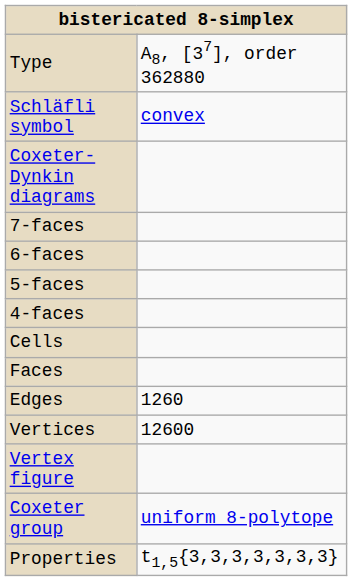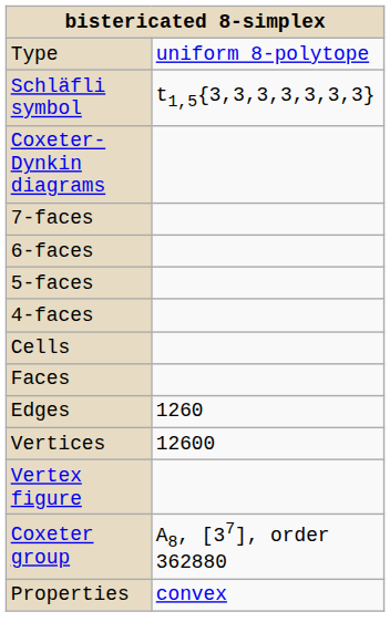Type | column 2: A8, [37], order 362880 -> uniform 8-polytope
Schläfli symbol | column 2: convex -> t1,5{3,3,3,3,3,3,3}
Coxeter group | column 2: uniform 8-polytope -> A8, [37], order 362880
Properties | column 2: t1,5{3,3,3,3,3,3,3} -> convex
